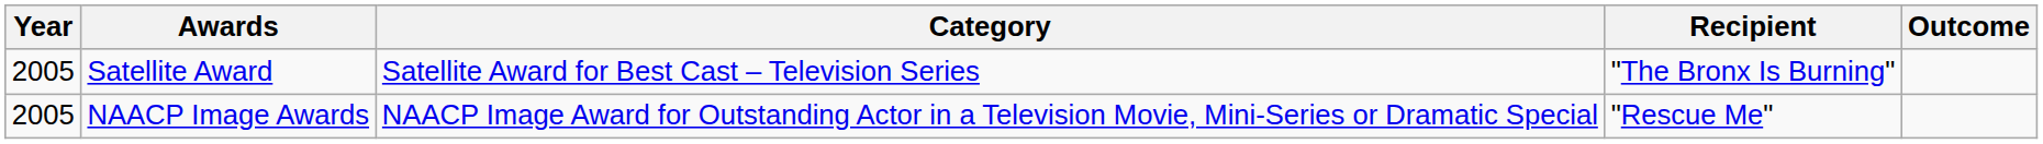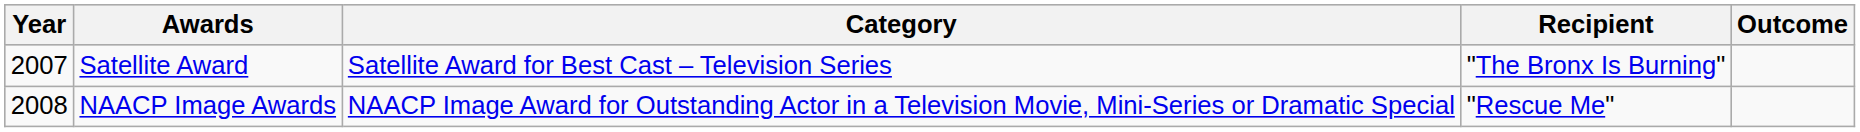Satellite Award | Year: 2005 -> 2007
NAACP Image Awards | Year: 2005 -> 2008
